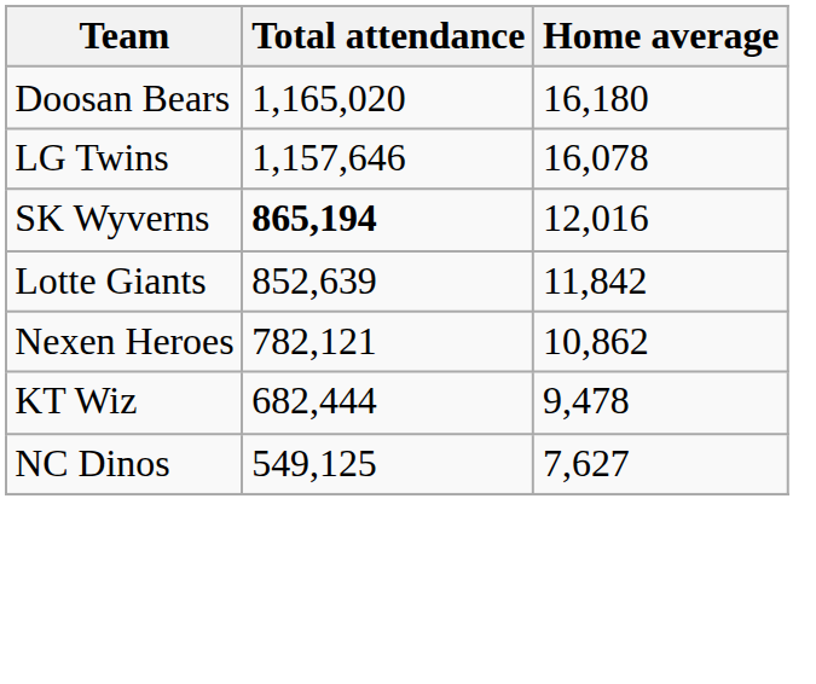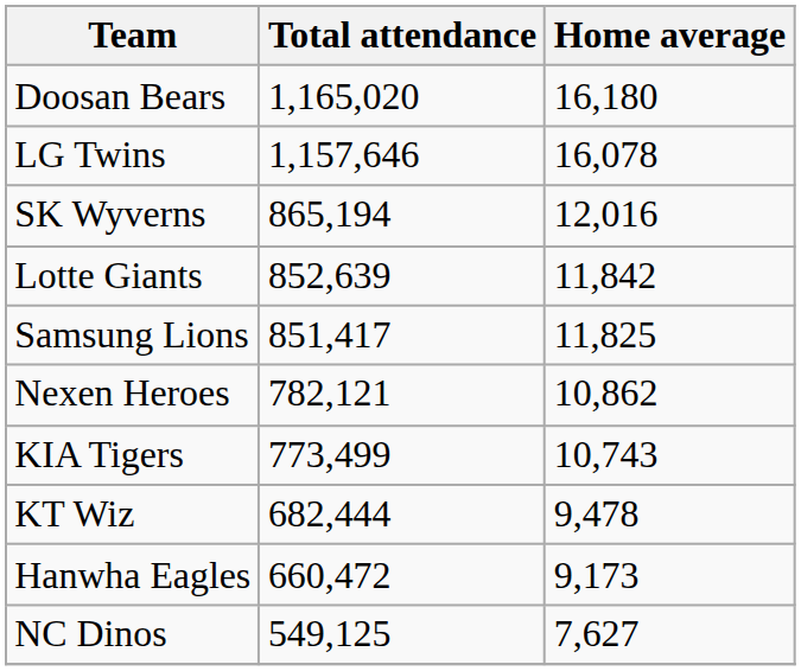SK Wyverns | Total attendance: bold -> normal
+ row: Samsung Lions | 851,417 | 11,825
+ row: KIA Tigers | 773,499 | 10,743
+ row: Hanwha Eagles | 660,472 | 9,173
